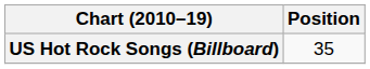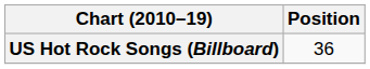US Hot Rock Songs (Billboard) | Position: 35 -> 36
